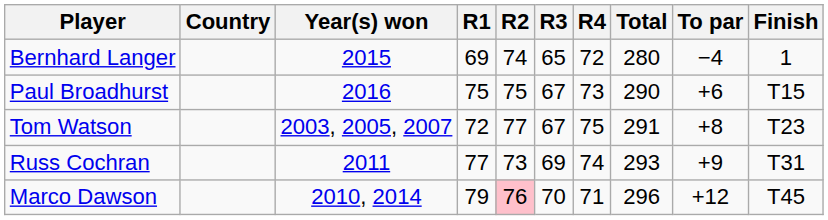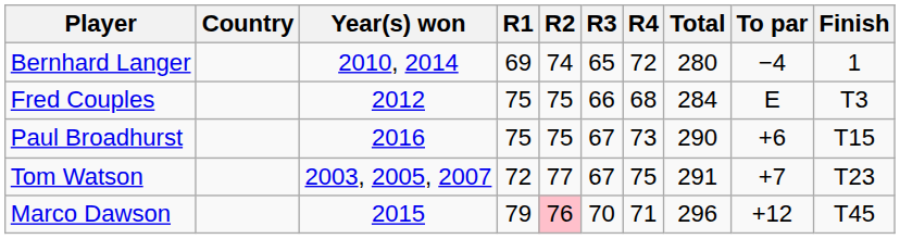Bernhard Langer | Year(s) won: 2015 -> 2010, 2014
+ row: Fred Couples | 2012 | 75 | 75 | 66 | 68 | 284 | E | T3
Tom Watson | To par: +8 -> +7
- row: Russ Cochran | 2011 | 77 | 73 | 69 | 74 | 293 | +9 | T31
Marco Dawson | Year(s) won: 2010, 2014 -> 2015
